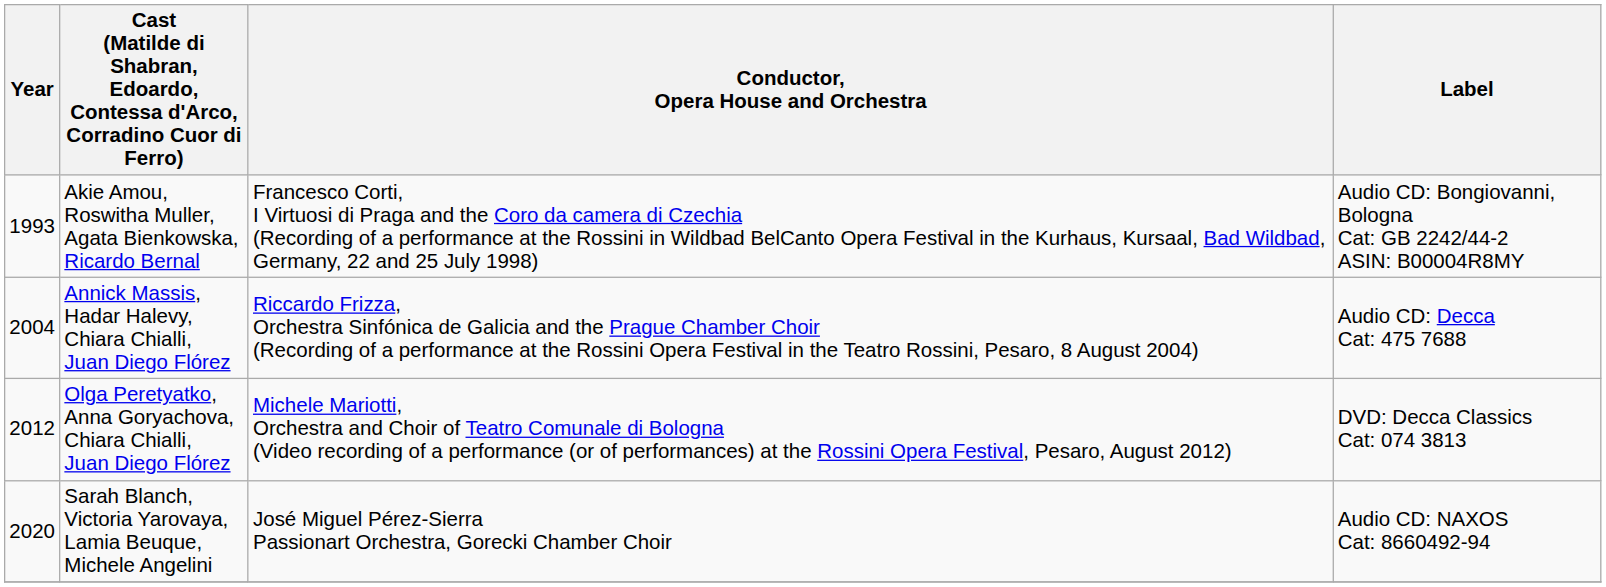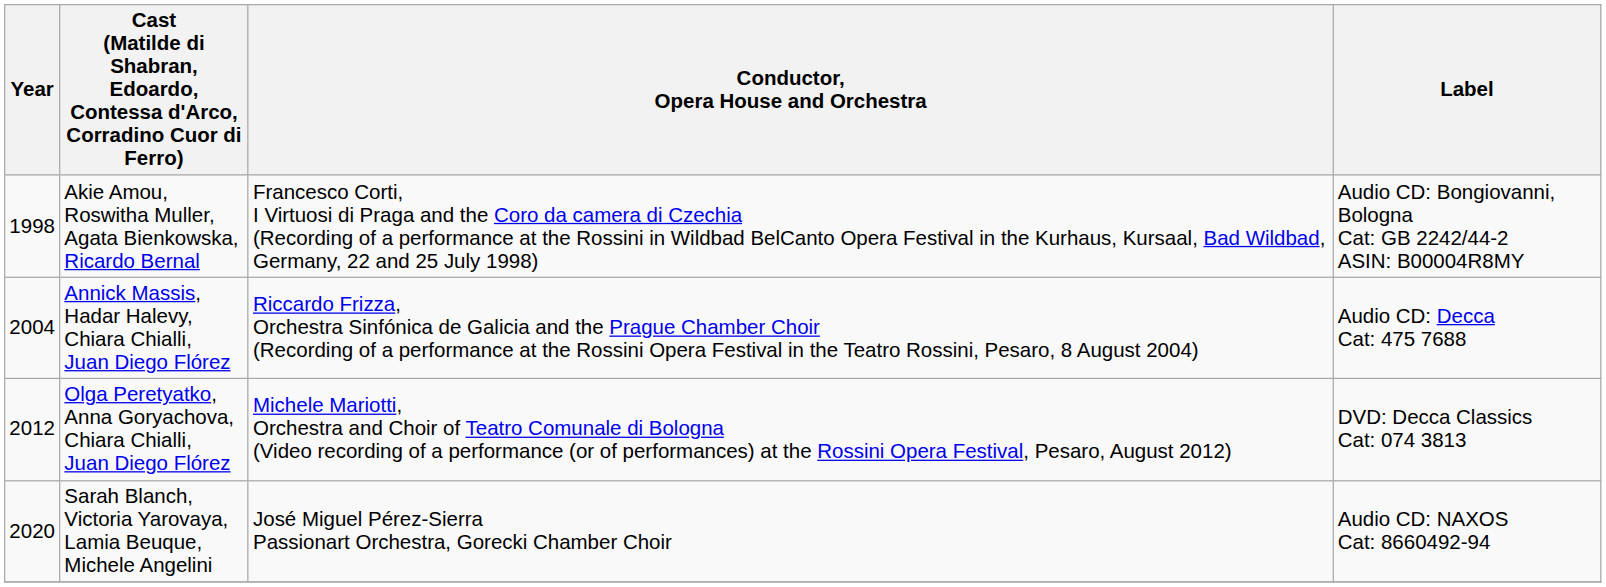Akie Amou, Roswitha Muller, Agata Bienkowska, Ricardo Bernal | Year: 1993 -> 1998
